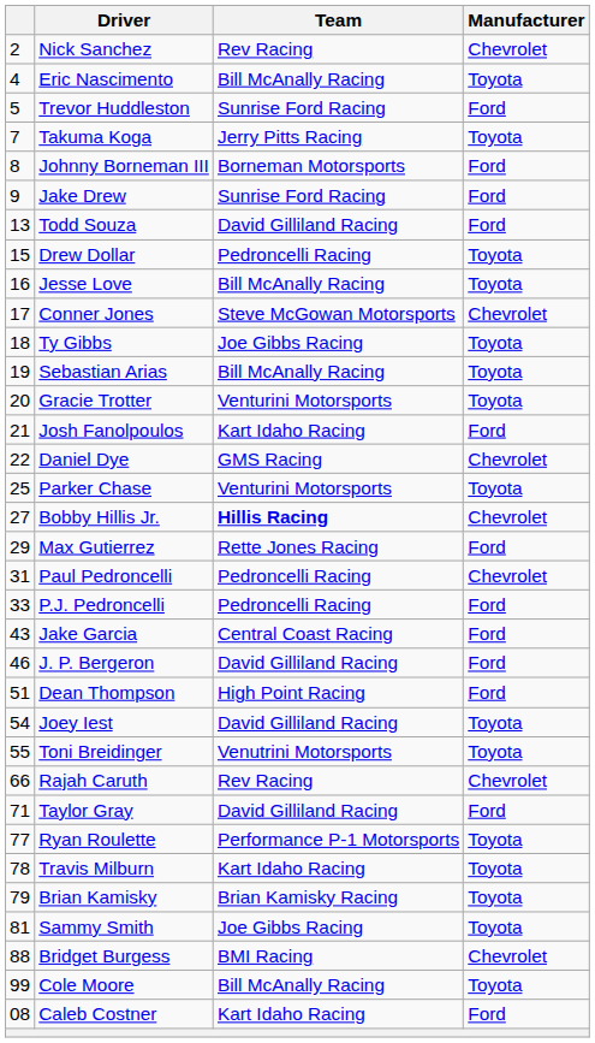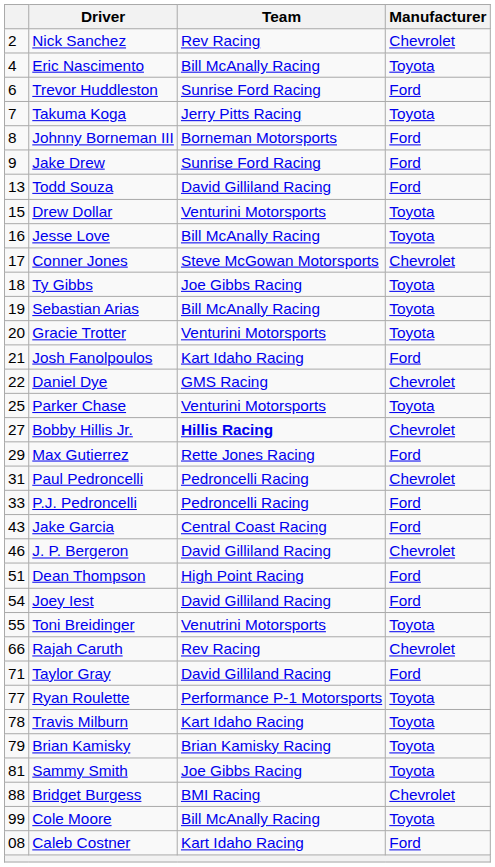Trevor Huddleston | column 1: 5 -> 6
Drew Dollar | Team: Pedroncelli Racing -> Venturini Motorsports
J. P. Bergeron | Manufacturer: Ford -> Chevrolet
Joey Iest | Manufacturer: Toyota -> Ford
